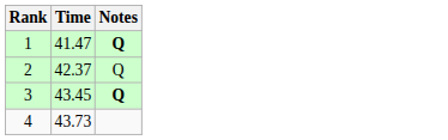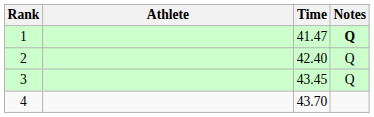+ column: Athlete
2 | Time: 42.37 -> 42.40
3 | Notes: bold -> normal
4 | Time: 43.73 -> 43.70
